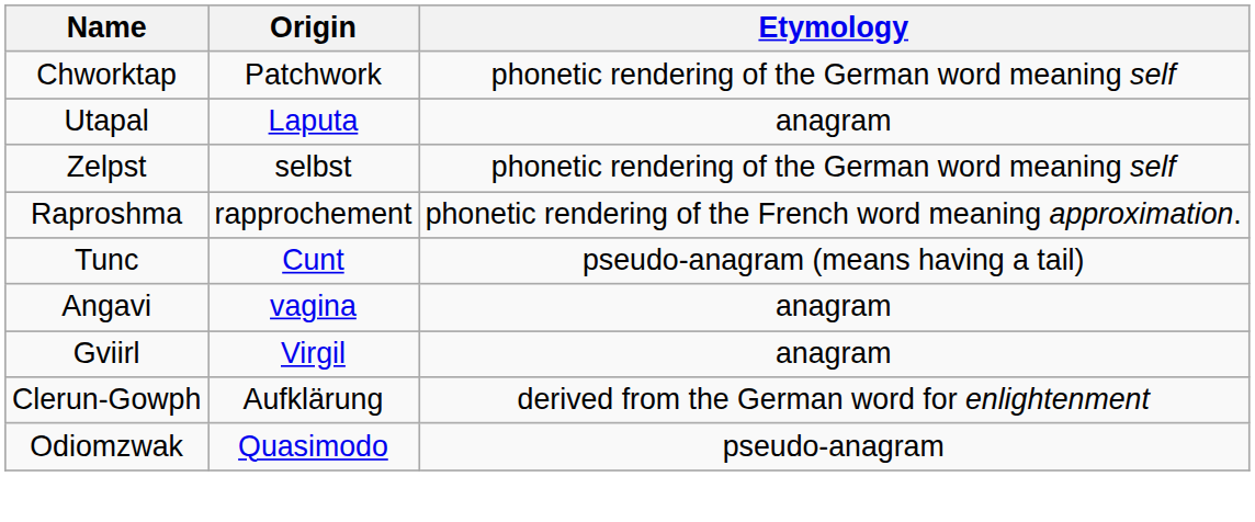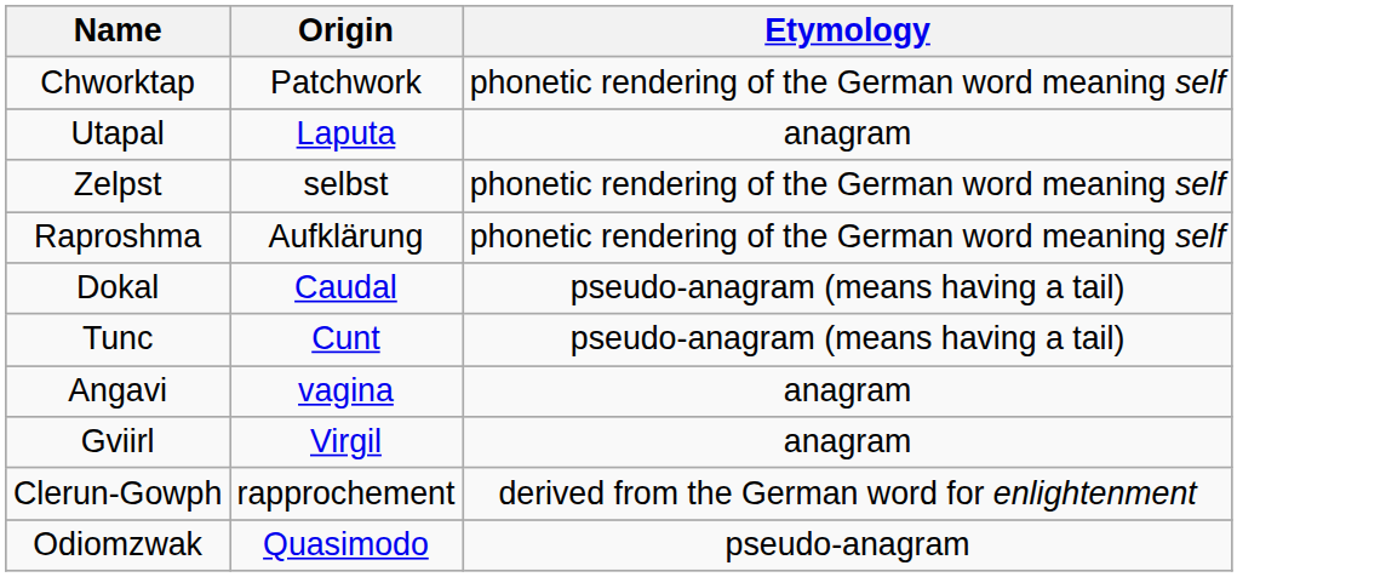Raproshma | Origin: rapprochement -> Aufklärung
Raproshma | Etymology: phonetic rendering of the French word meaning approximation. -> phonetic rendering of the German word meaning self
+ row: Dokal | Caudal | pseudo-anagram (means having a tail)
Clerun-Gowph | Origin: Aufklärung -> rapprochement
